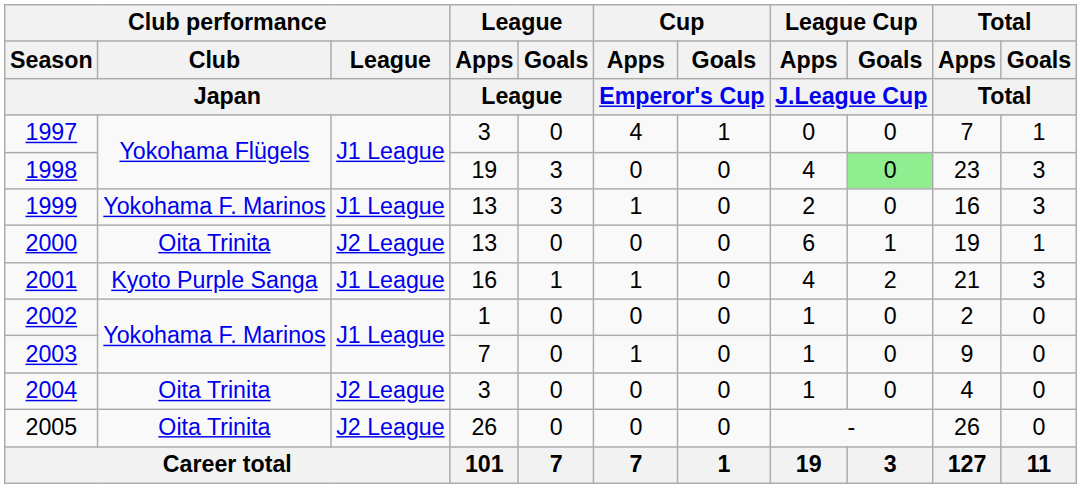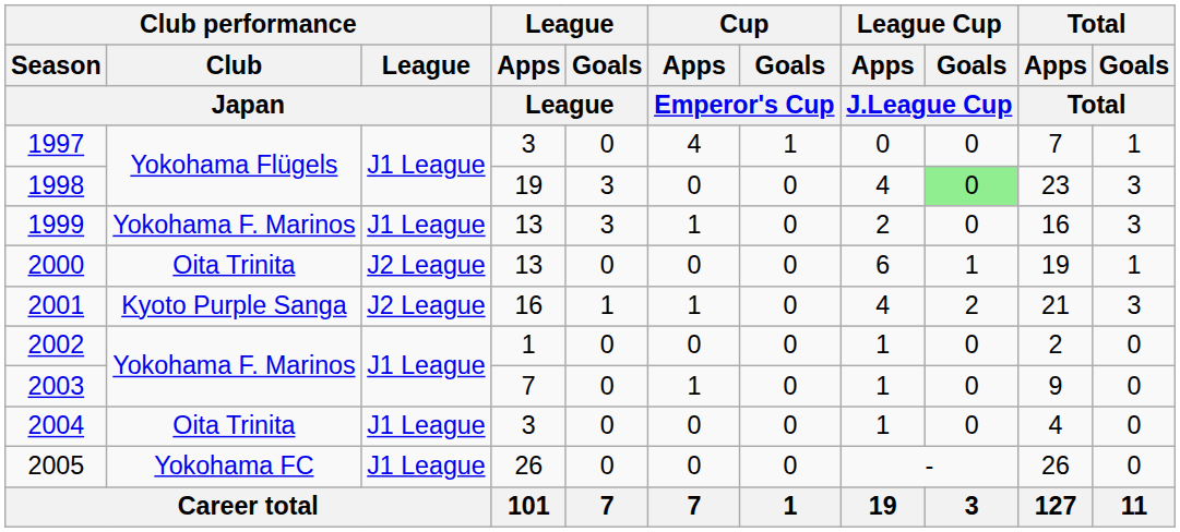2001 | Club performance / League / Japan: J1 League -> J2 League
2004 | Club performance / League / Japan: J2 League -> J1 League
2005 | Club performance / Club / Japan: Oita Trinita -> Yokohama FC
2005 | Club performance / League / Japan: J2 League -> J1 League
